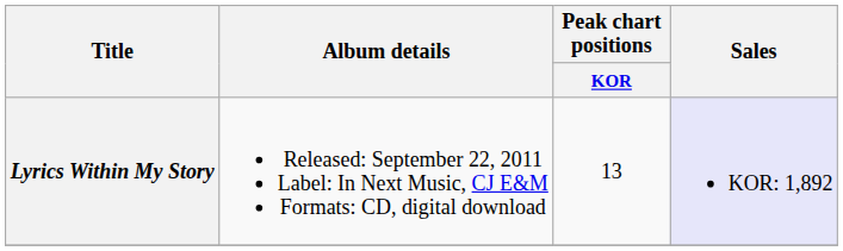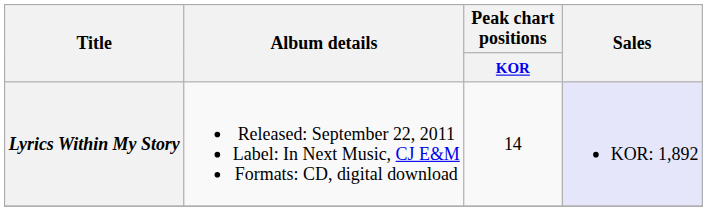Lyrics Within My Story | Peak chart positions / KOR: 13 -> 14
